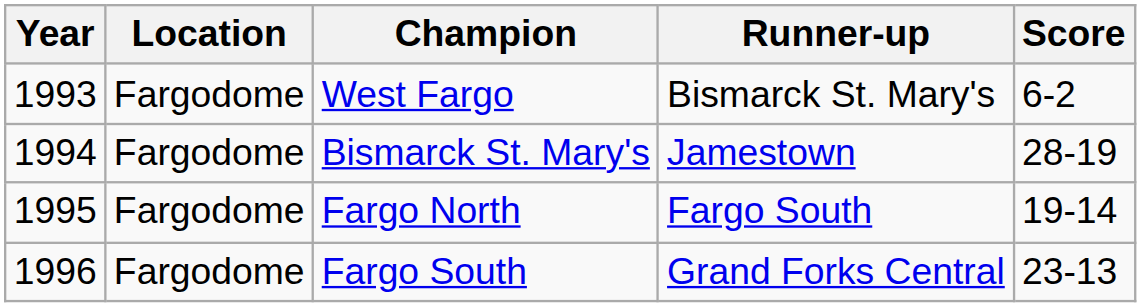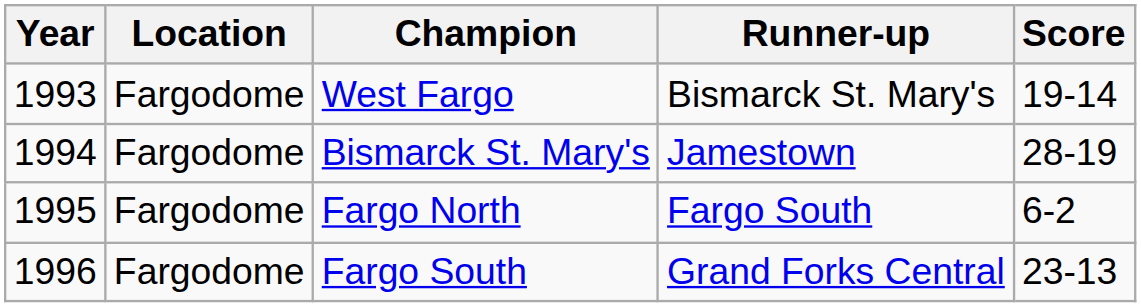West Fargo | Score: 6-2 -> 19-14
Fargo North | Score: 19-14 -> 6-2
